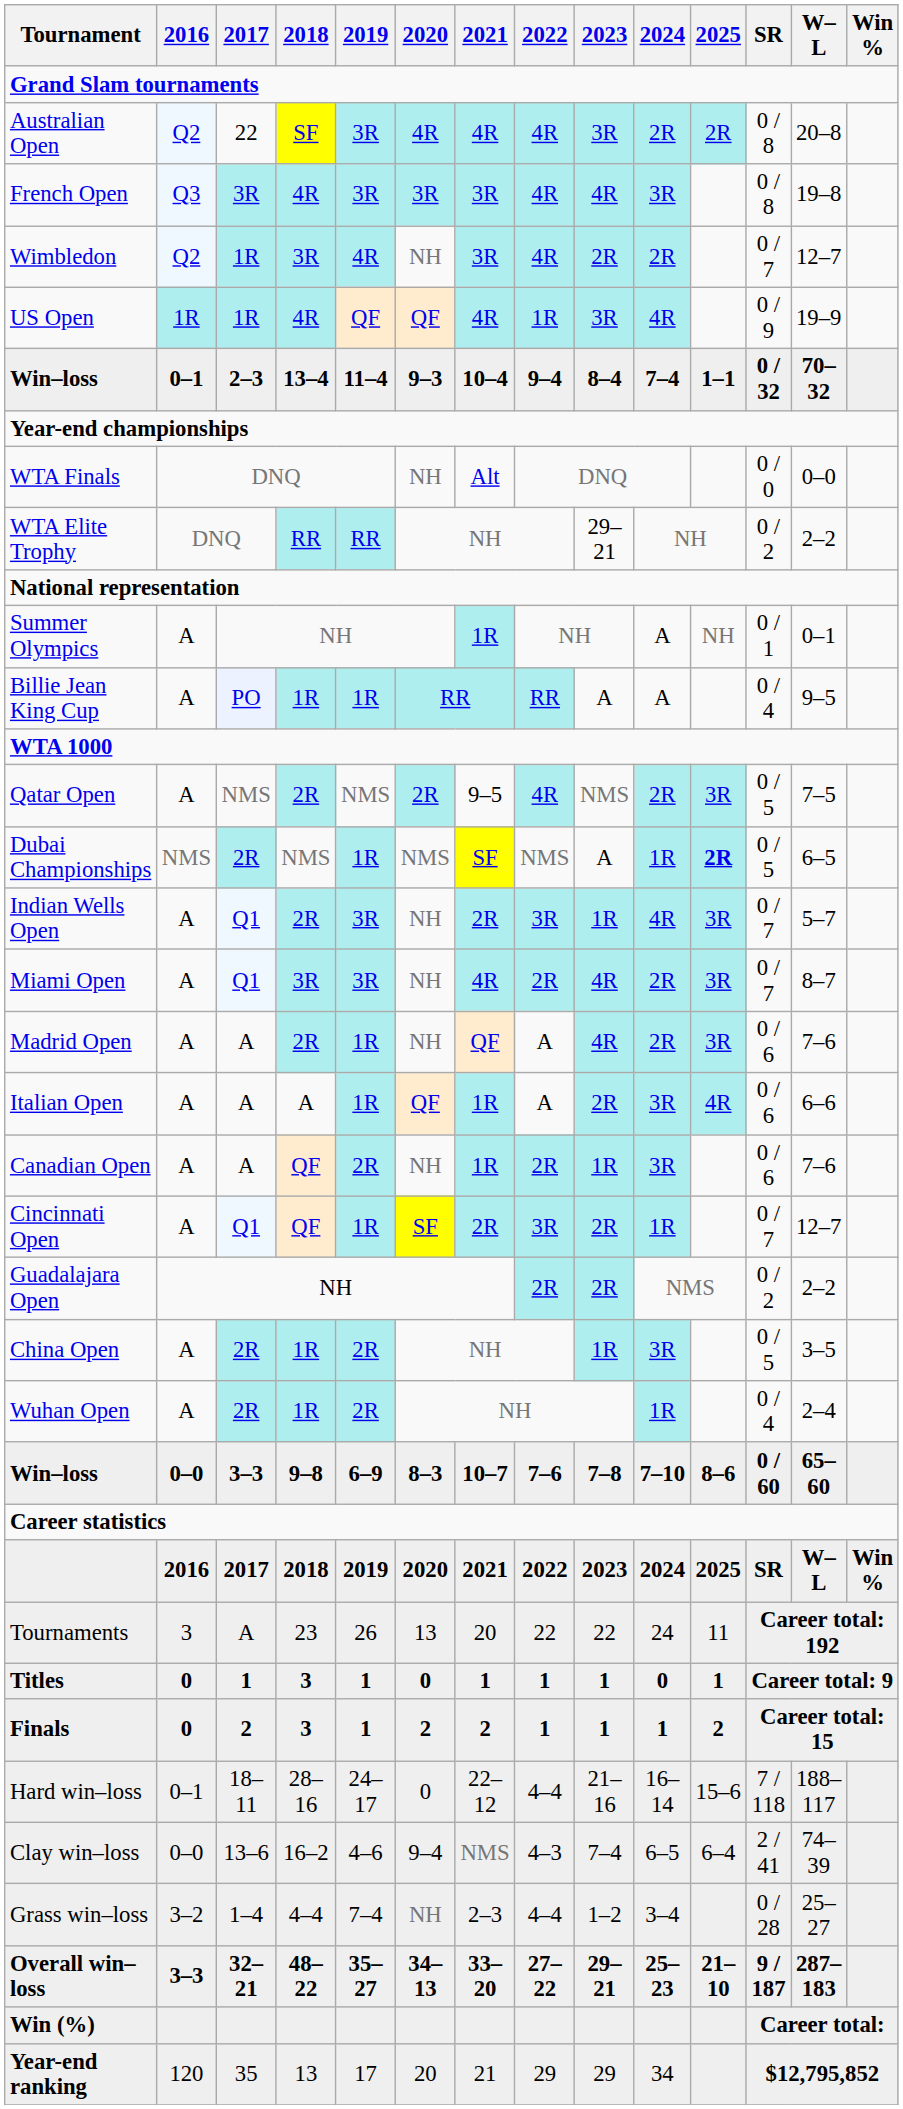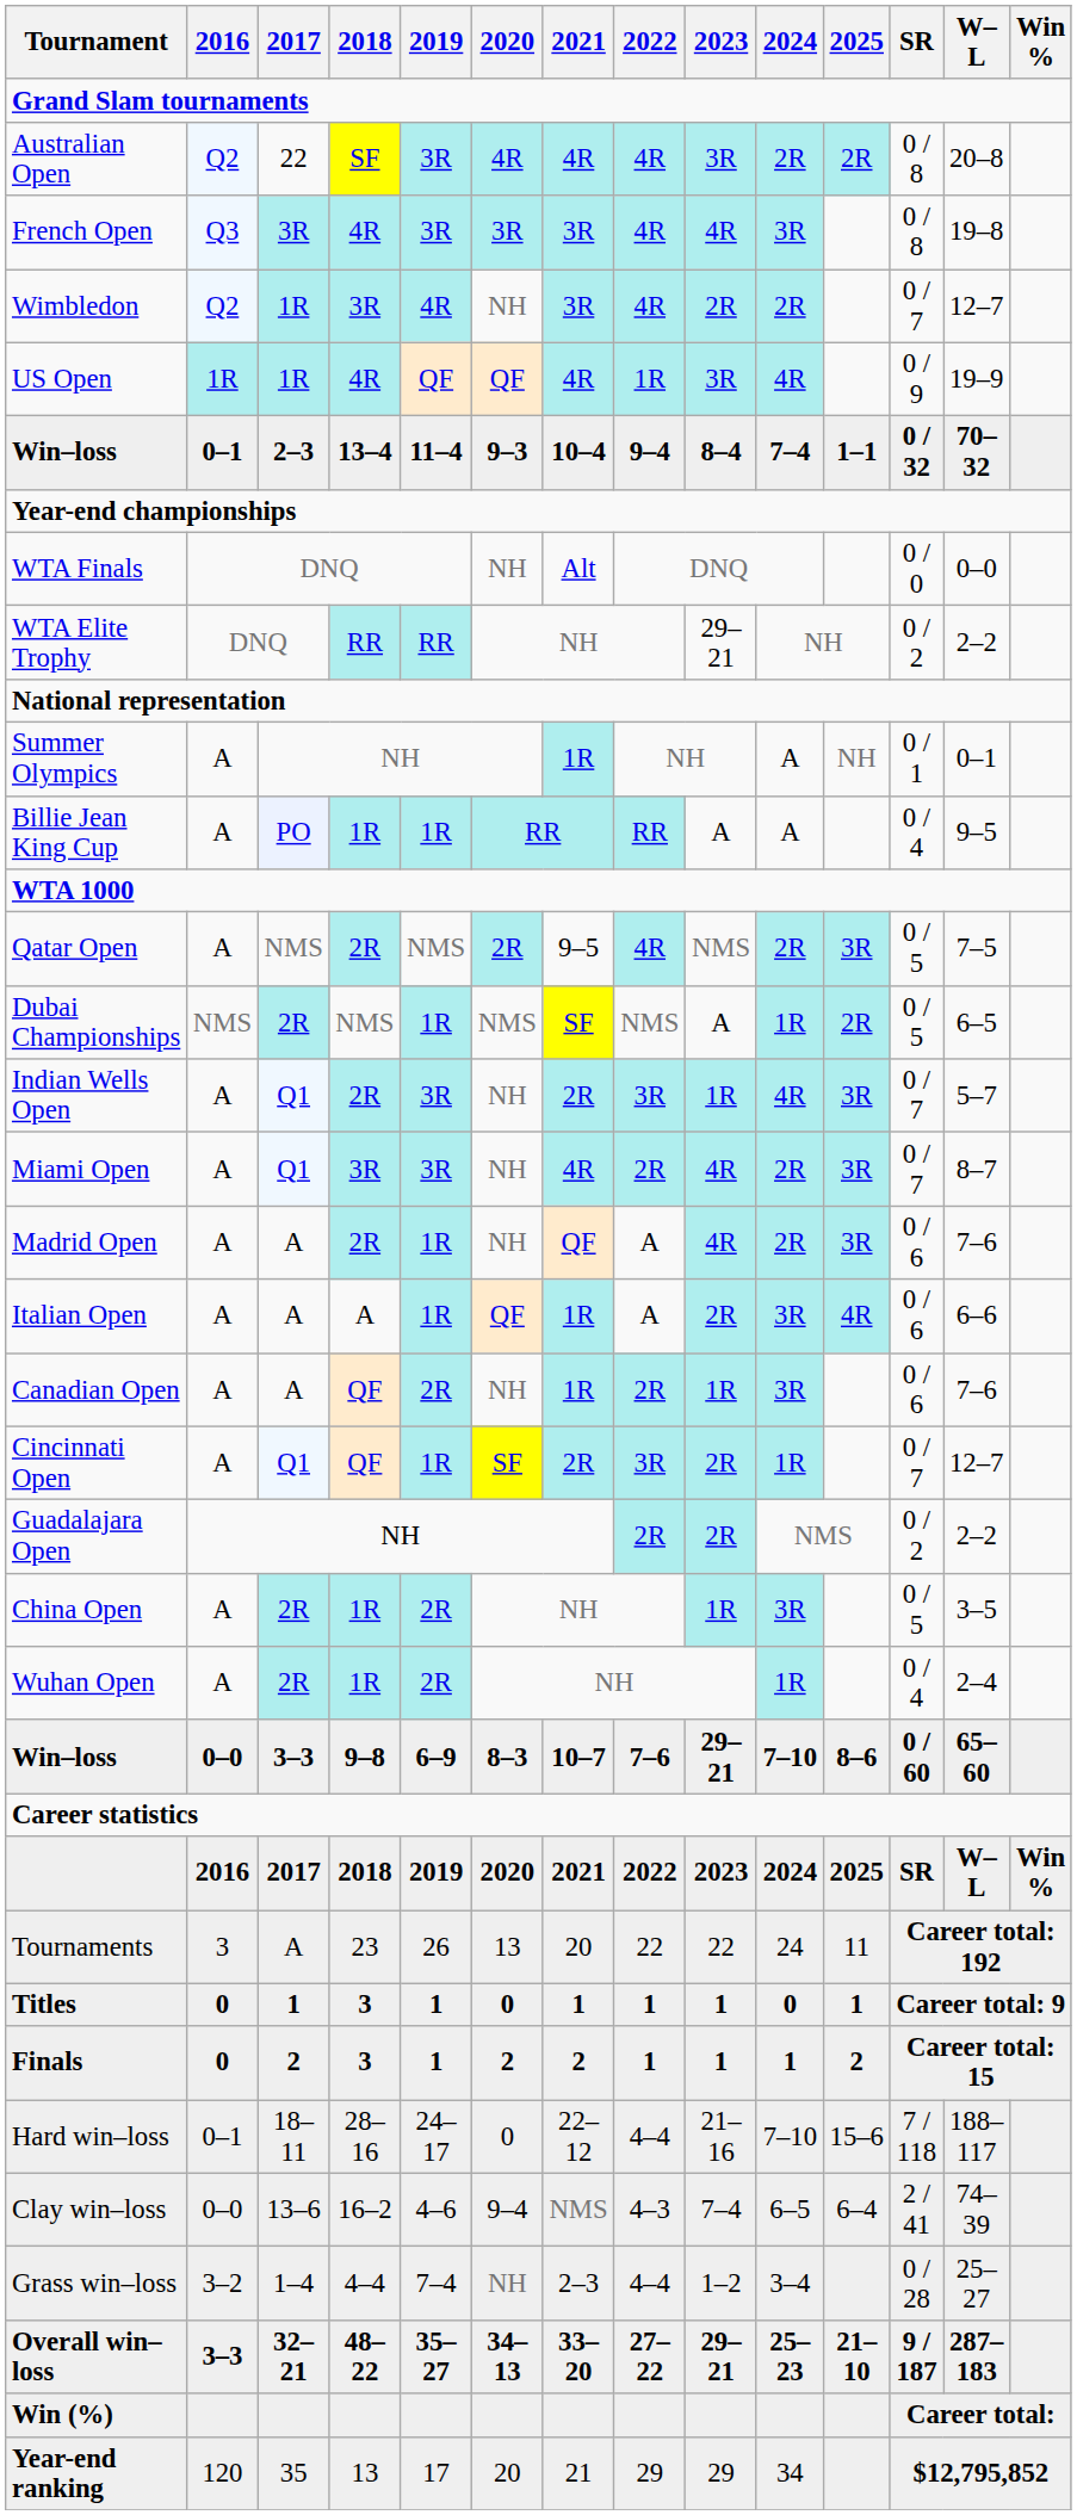Dubai Championships | 2025: bold -> normal
Win–loss / 9–8 | 2023: 7–8 -> 29–21
Hard win–loss | 2024: 16–14 -> 7–10
